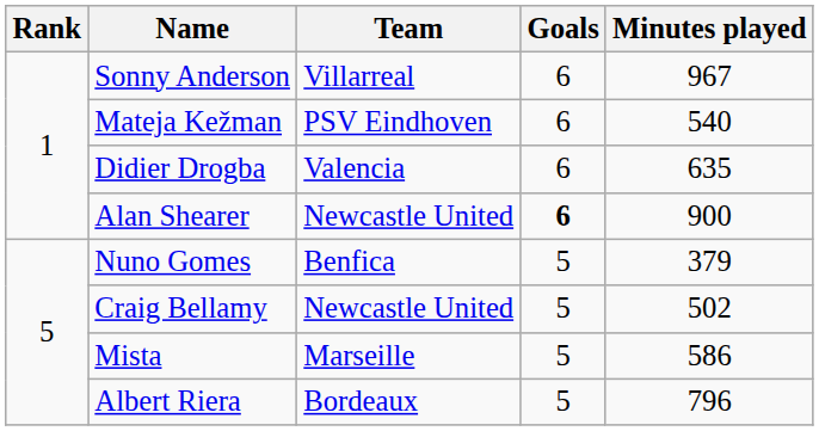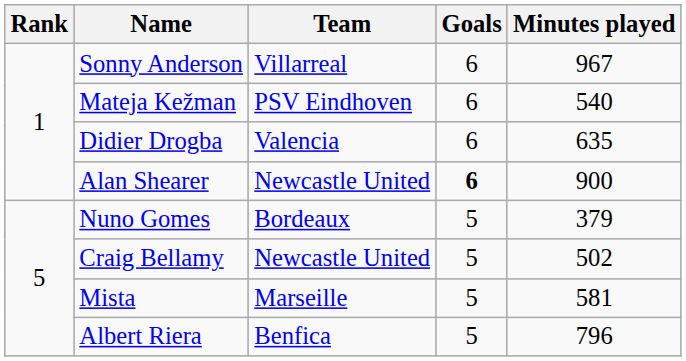Nuno Gomes | Team: Benfica -> Bordeaux
Mista | Minutes played: 586 -> 581
Albert Riera | Team: Bordeaux -> Benfica
